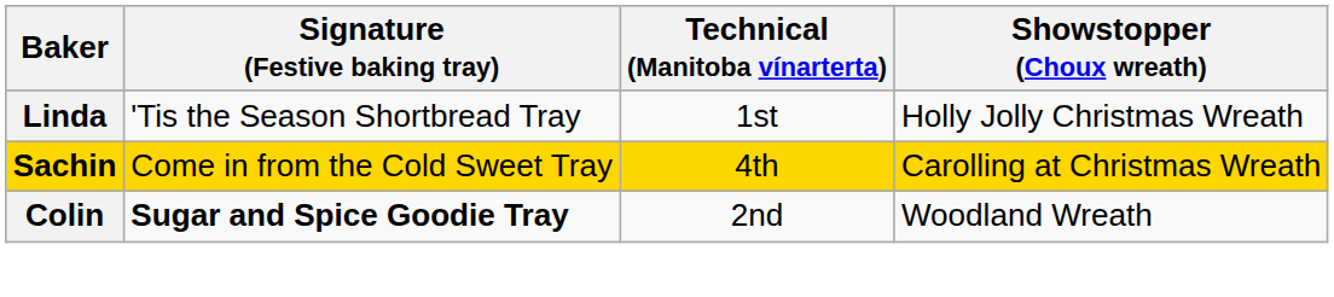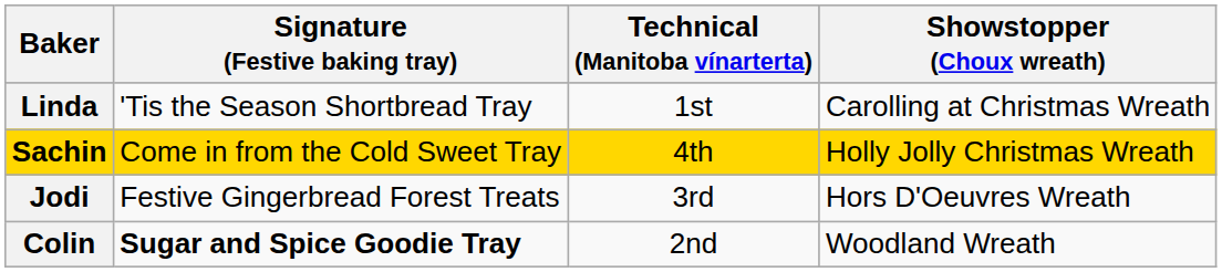Linda | Showstopper (Choux wreath): Holly Jolly Christmas Wreath -> Carolling at Christmas Wreath
Sachin | Showstopper (Choux wreath): Carolling at Christmas Wreath -> Holly Jolly Christmas Wreath
+ row: Jodi | Festive Gingerbread Forest Treats | 3rd | Hors D'Oeuvres Wreath
